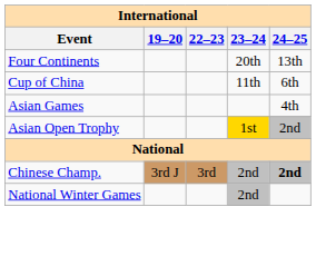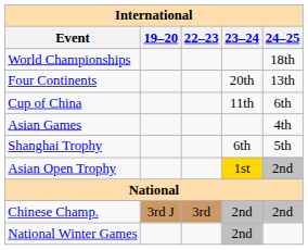+ row: World Championships | 18th
+ row: Shanghai Trophy | 6th | 5th
Chinese Champ. | 24–25: bold -> normal
